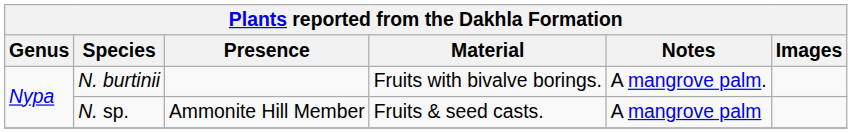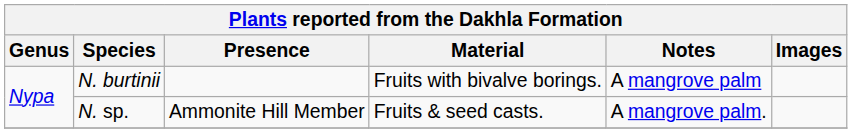N. burtinii | Notes: A mangrove palm. -> A mangrove palm
N. sp. | Notes: A mangrove palm -> A mangrove palm.
